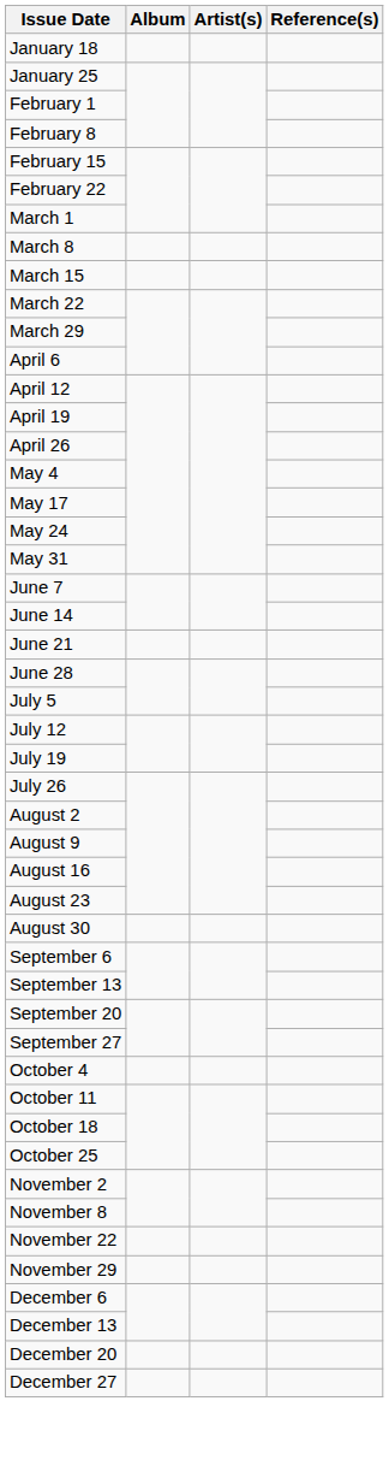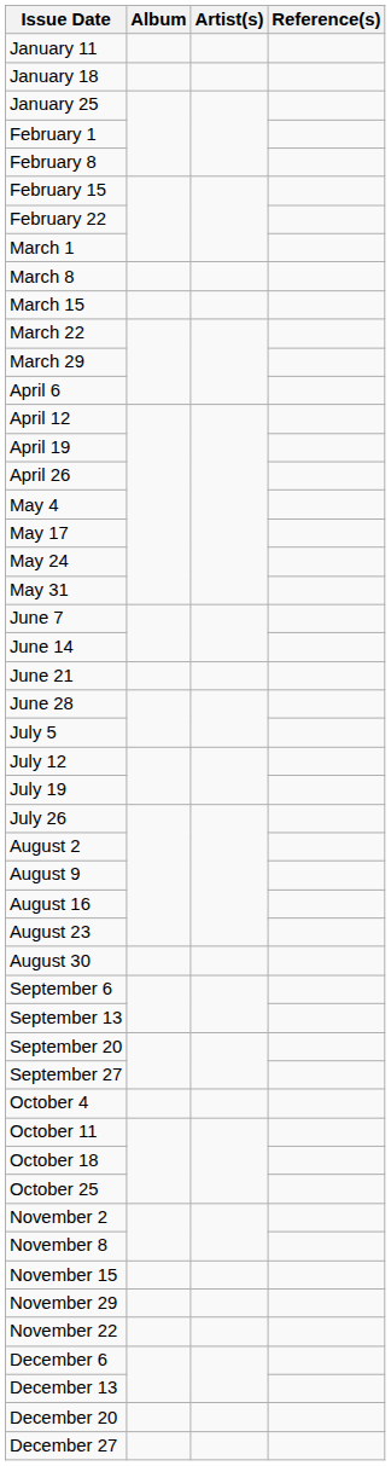+ row: January 11
+ row: November 15
rows swapped: November 22 <-> November 29
